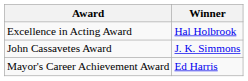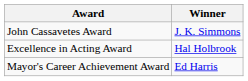rows swapped: John Cassavetes Award <-> Excellence in Acting Award
